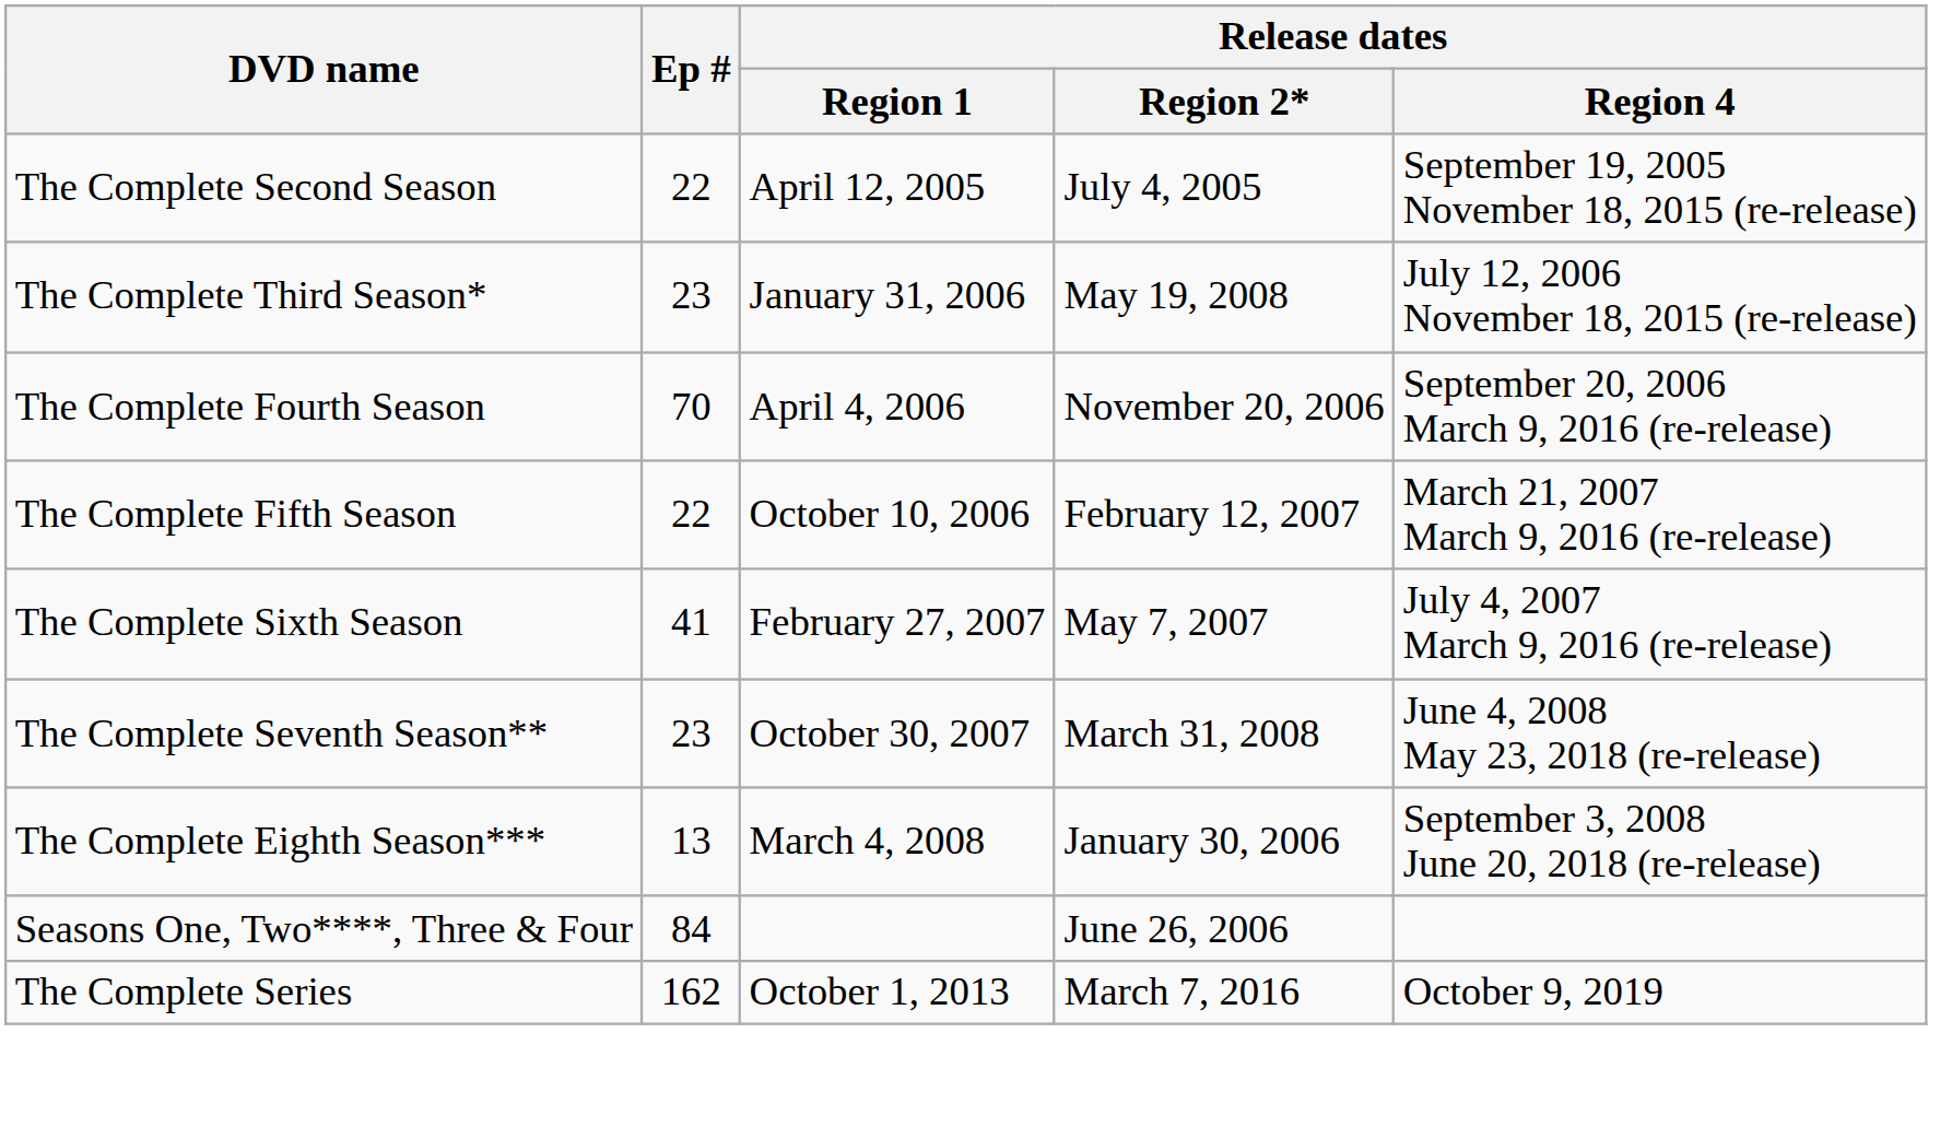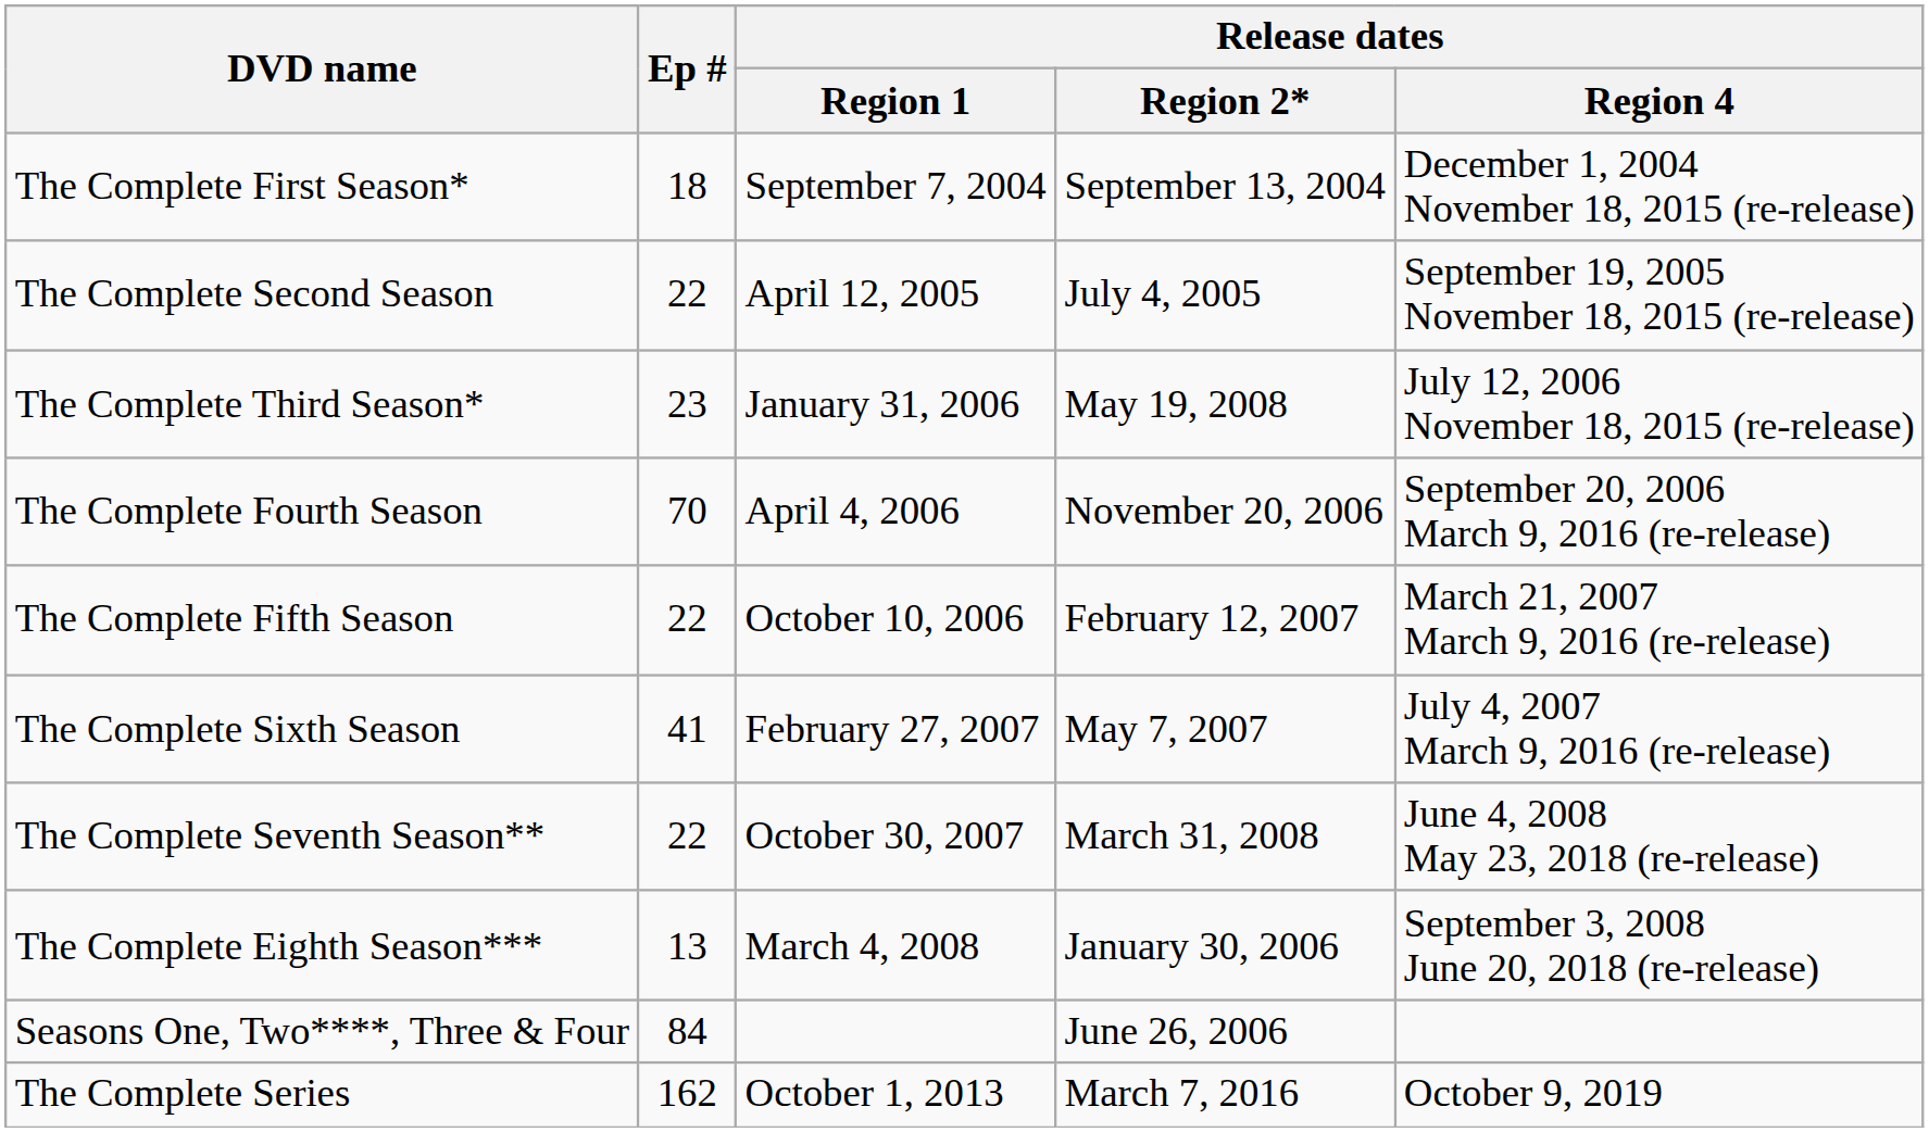+ row: The Complete First Season* | 18 | September 7, 2004 | September 13, 2004 | December 1, 2004 November 18, 2015 (re-release)
The Complete Seventh Season** | Ep #: 23 -> 22
